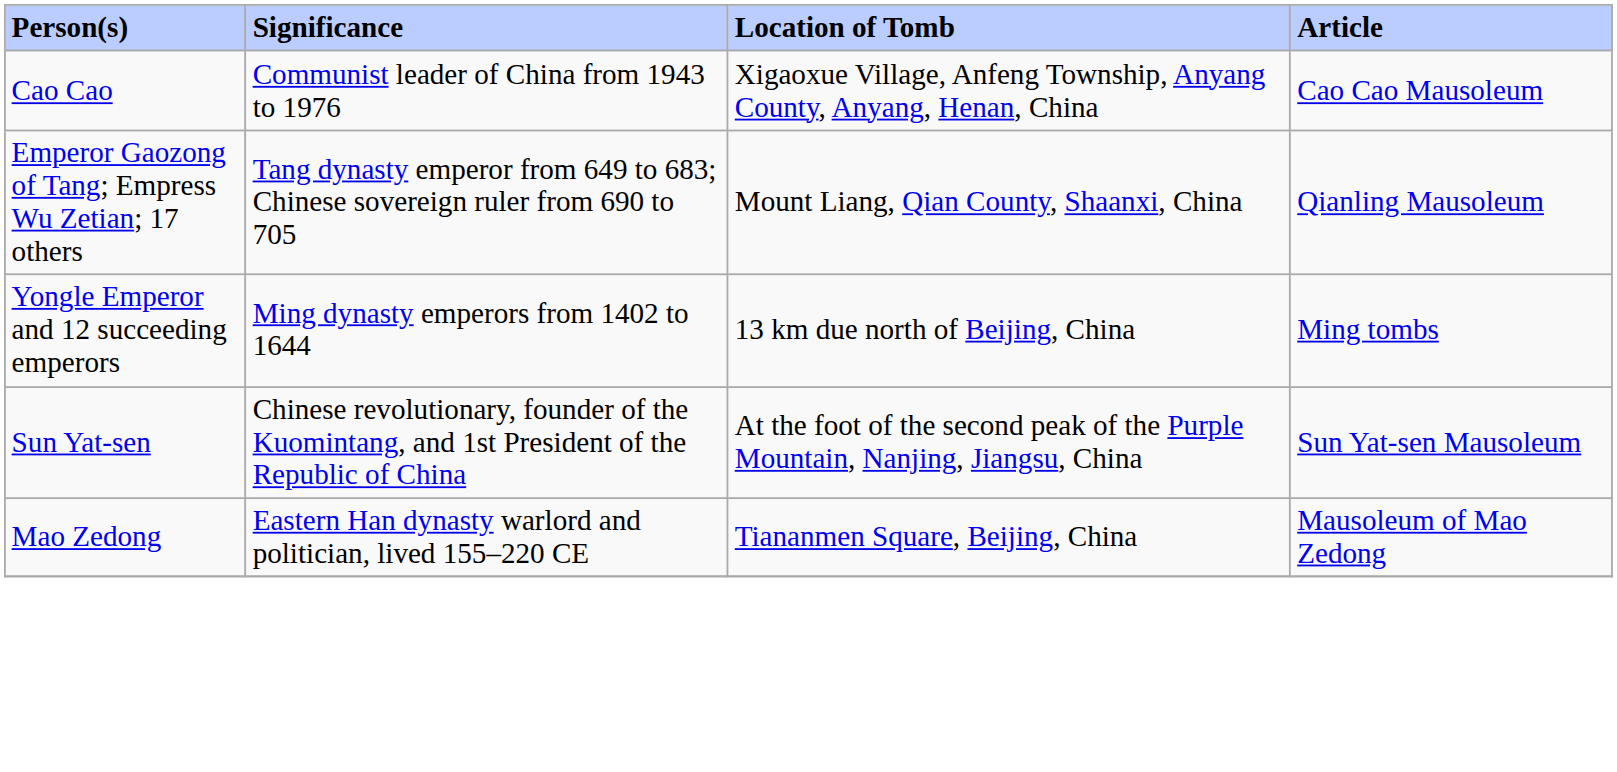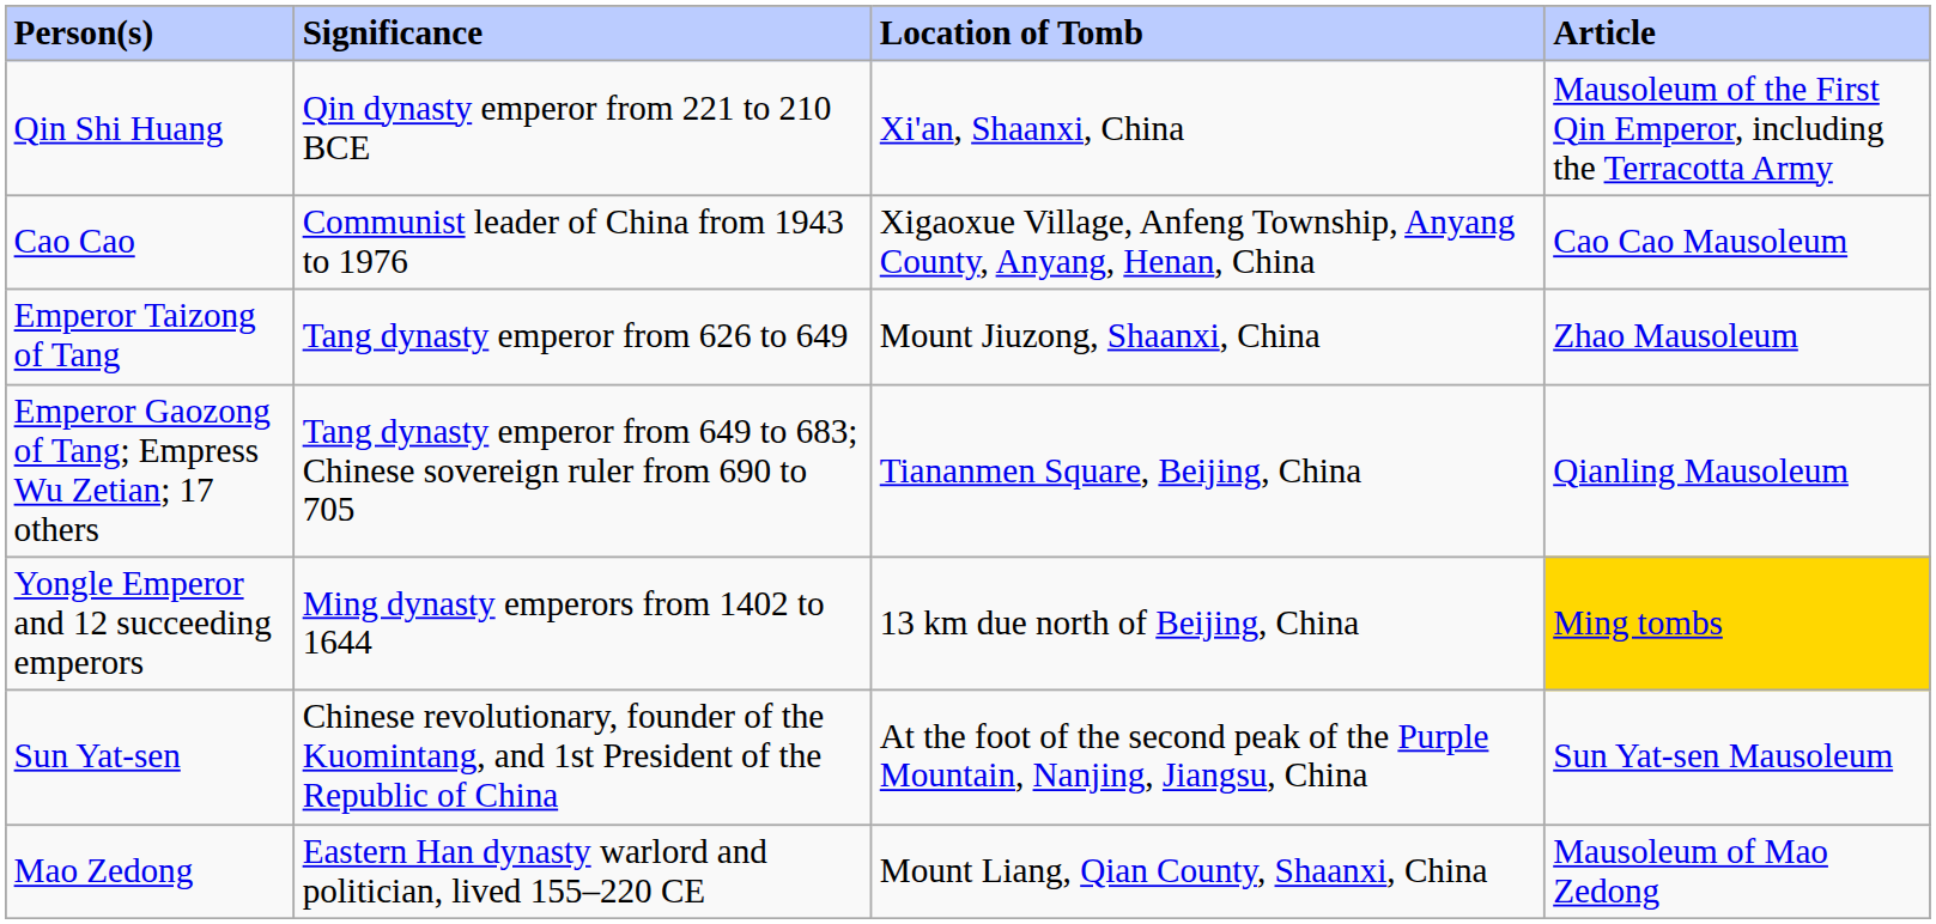+ row: Qin Shi Huang | Qin dynasty emperor from 221 to 210 BCE | Xi'an, Shaanxi, China | Mausoleum of the First Qin Emperor, including the Terracotta Army
+ row: Emperor Taizong of Tang | Tang dynasty emperor from 626 to 649 | Mount Jiuzong, Shaanxi, China | Zhao Mausoleum
Emperor Gaozong of Tang; Empress Wu Zetian; 17 others | Location of Tomb: Mount Liang, Qian County, Shaanxi, China -> Tiananmen Square, Beijing, China
Yongle Emperor and 12 succeeding emperors | Article: no background -> gold background
Mao Zedong | Location of Tomb: Tiananmen Square, Beijing, China -> Mount Liang, Qian County, Shaanxi, China
